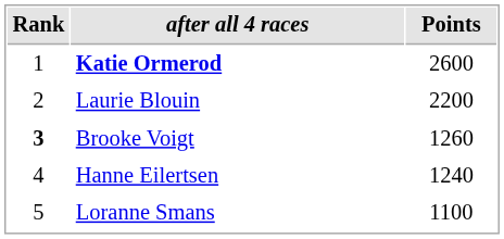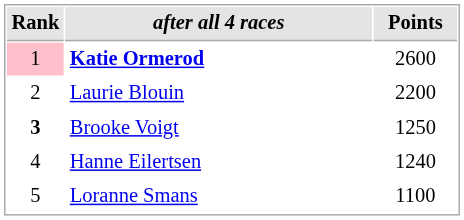Katie Ormerod | Rank: no background -> pink background
Brooke Voigt | Points: 1260 -> 1250
